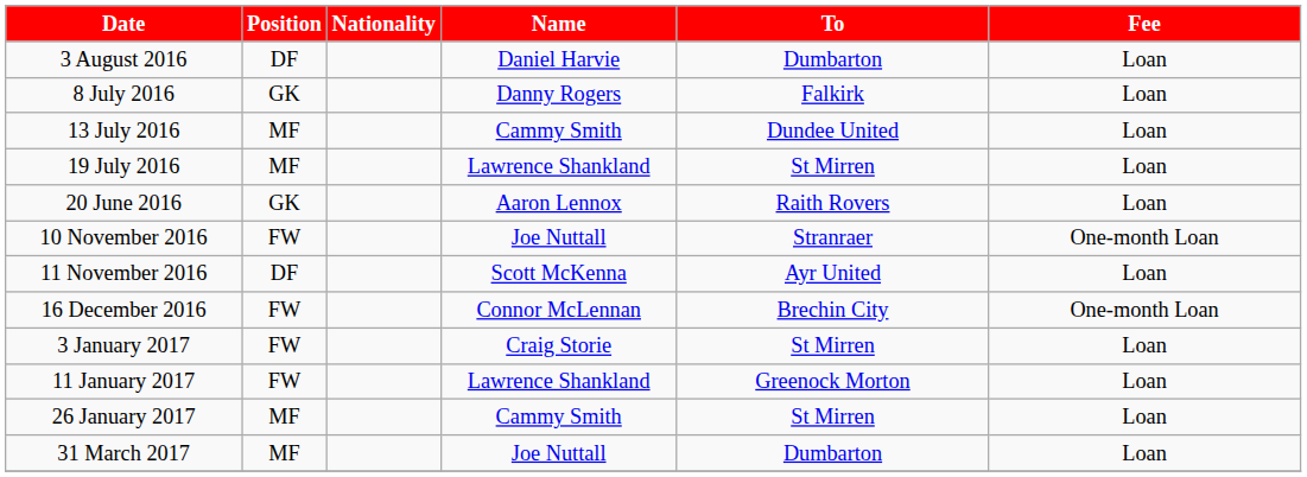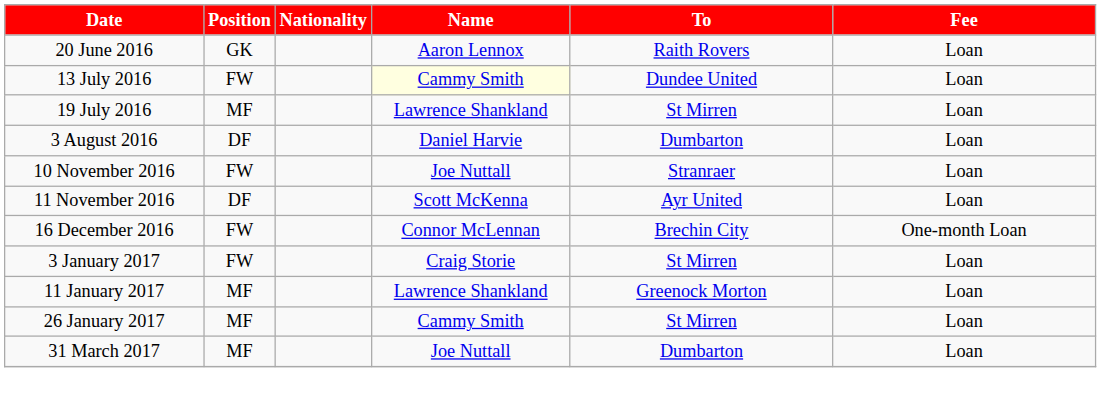rows swapped: 20 June 2016 <-> 3 August 2016
- row: 8 July 2016 | GK | Danny Rogers | Falkirk | Loan
13 July 2016 | Position: MF -> FW
13 July 2016 | Name: no background -> lightyellow background
10 November 2016 | Fee: One-month Loan -> Loan
11 January 2017 | Position: FW -> MF
